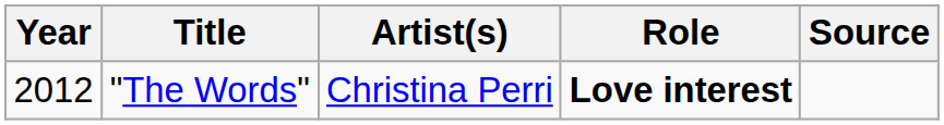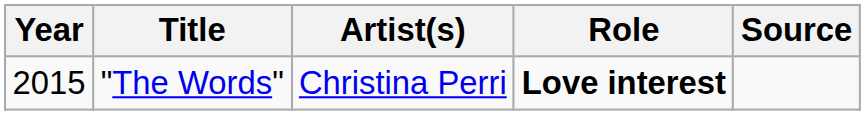"The Words" | Year: 2012 -> 2015
